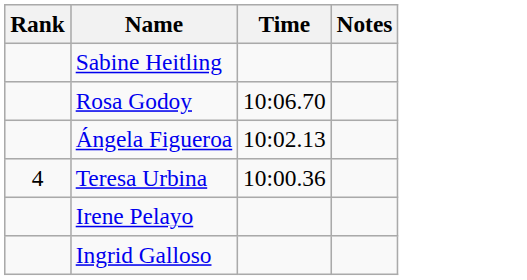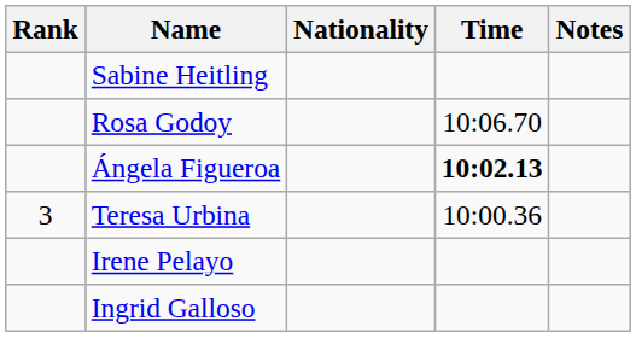+ column: Nationality
Ángela Figueroa | Time: normal -> bold
Teresa Urbina | Rank: 4 -> 3
